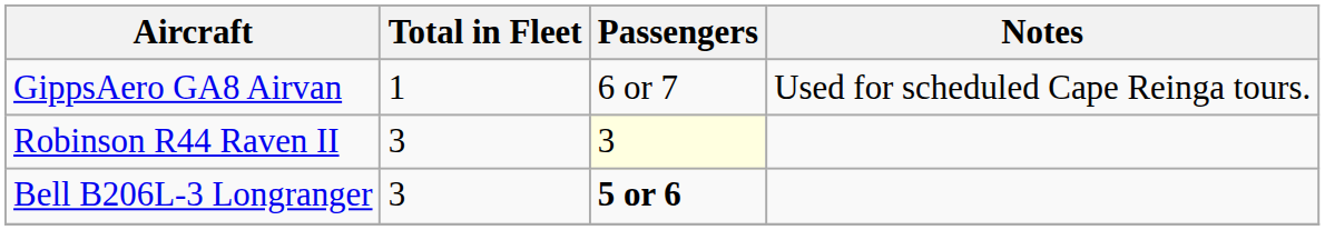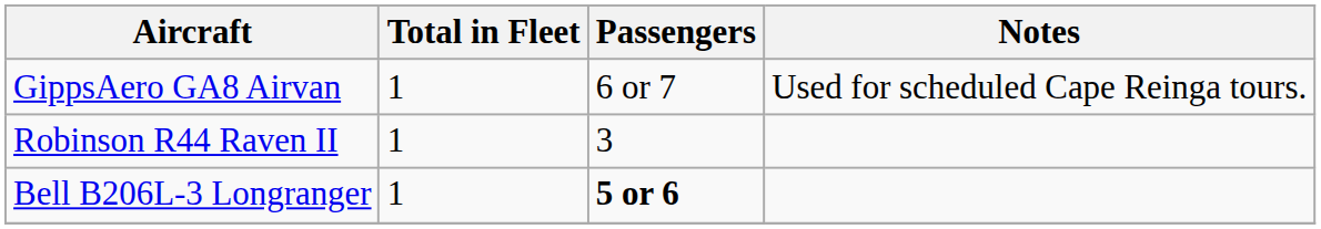Robinson R44 Raven II | Total in Fleet: 3 -> 1
Robinson R44 Raven II | Passengers: lightyellow background -> no background
Bell B206L-3 Longranger | Total in Fleet: 3 -> 1
